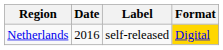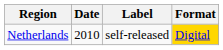Netherlands | Date: 2016 -> 2010
